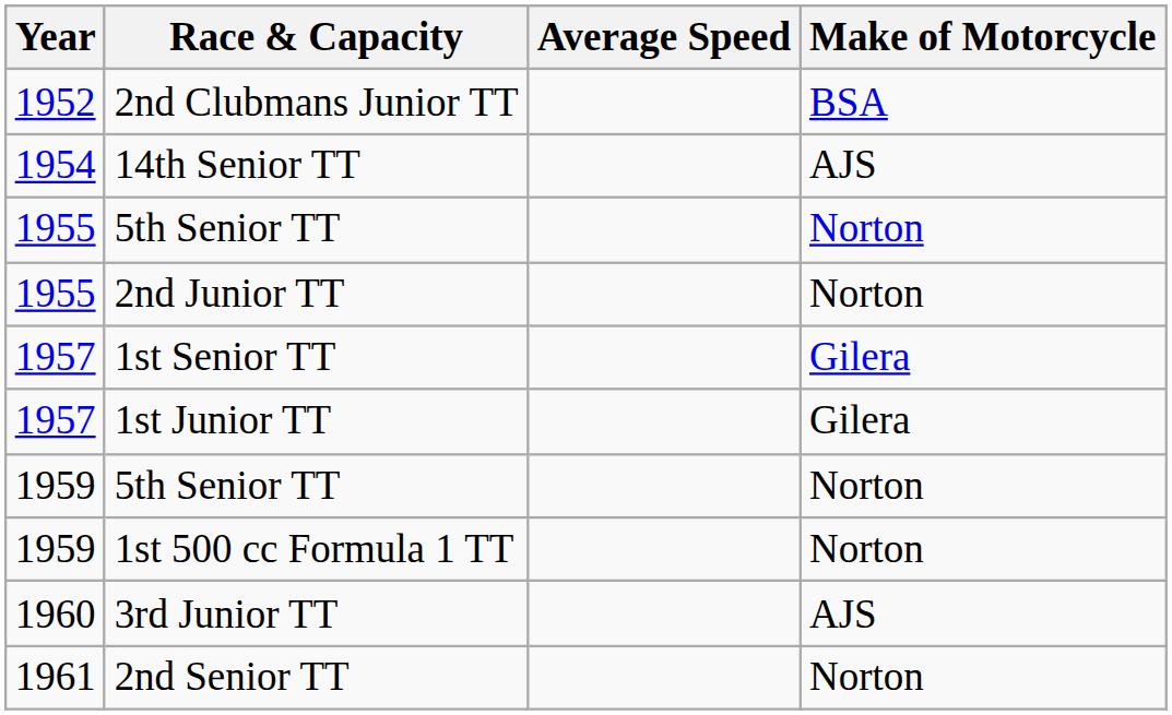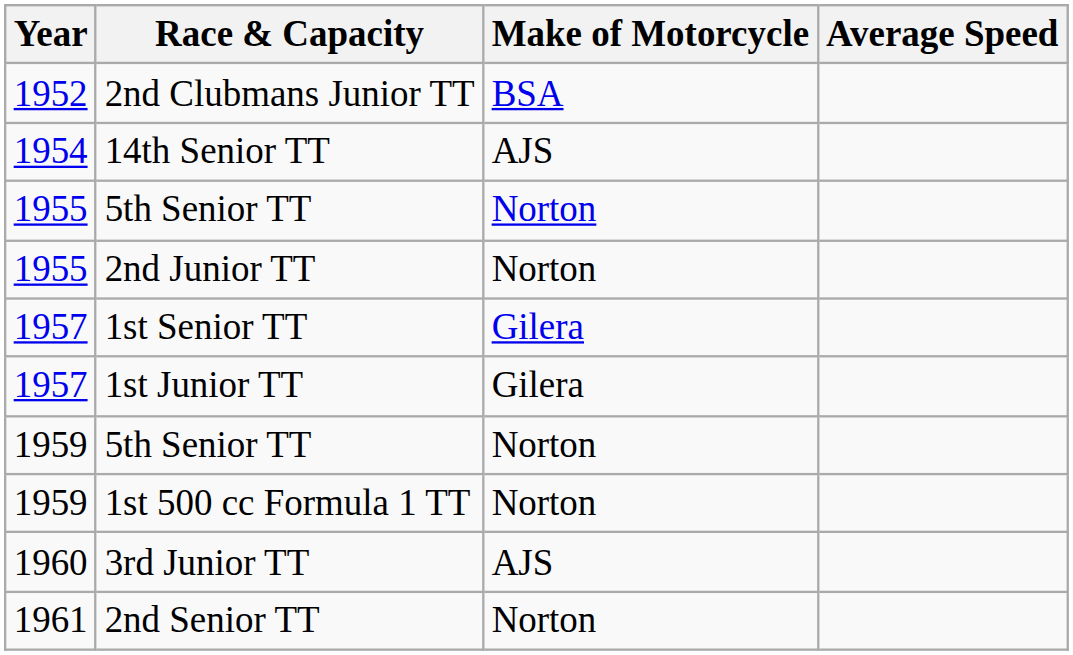columns swapped: Make of Motorcycle <-> Average Speed
